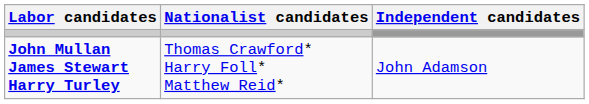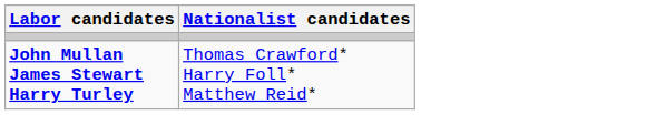- column: Independent candidates | John Adamson
